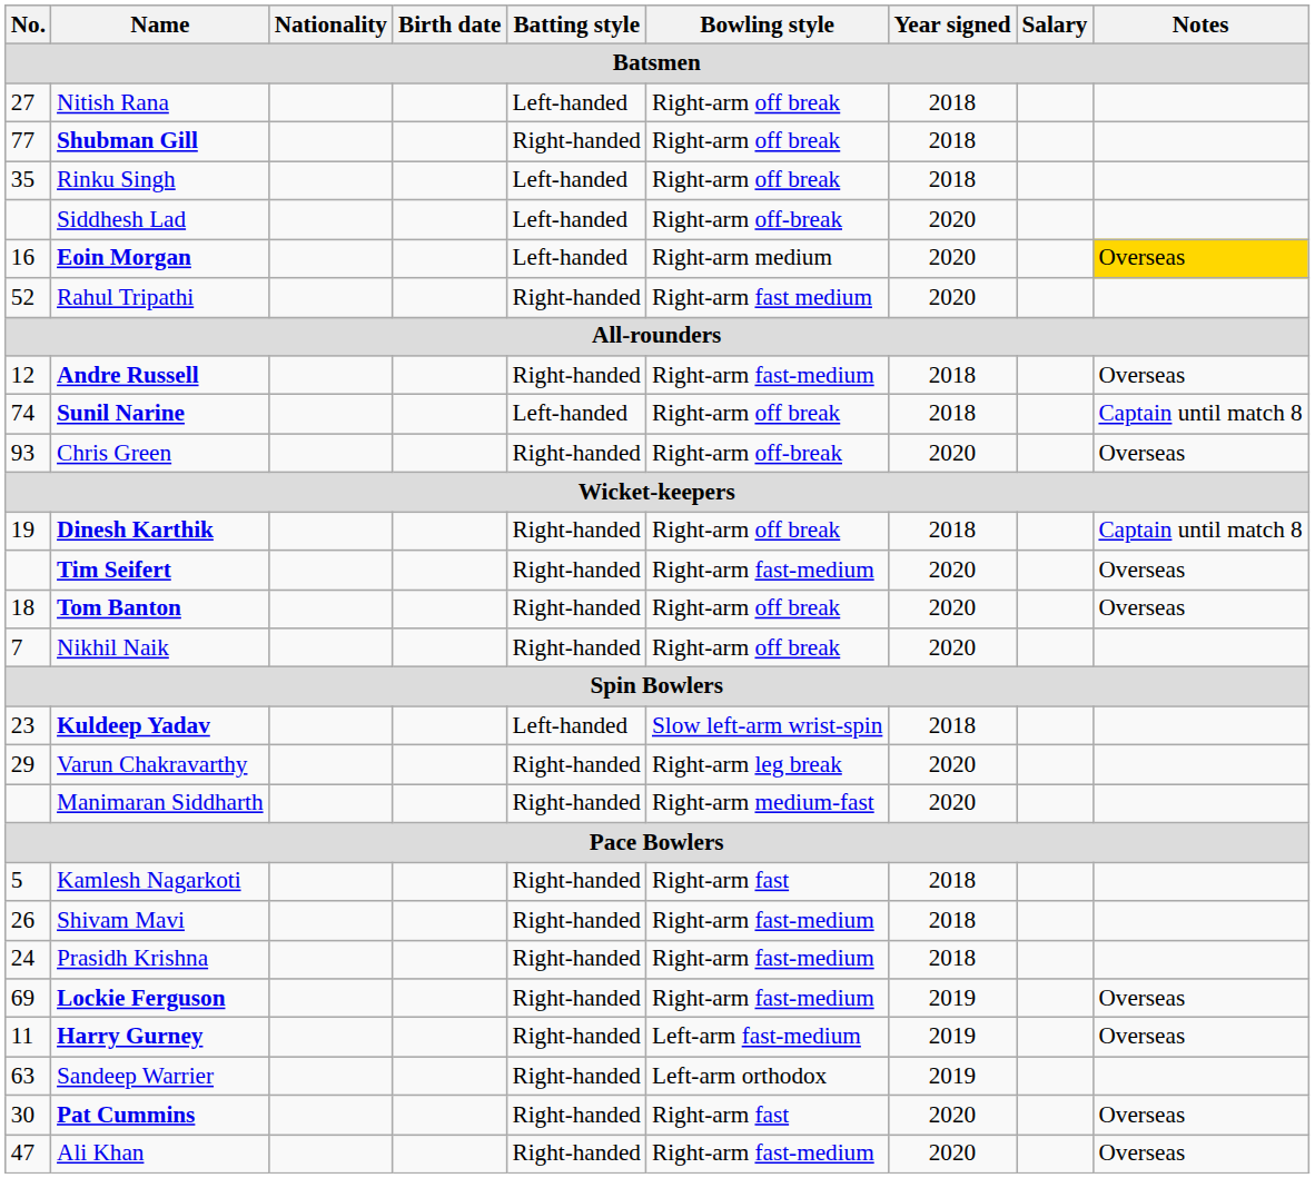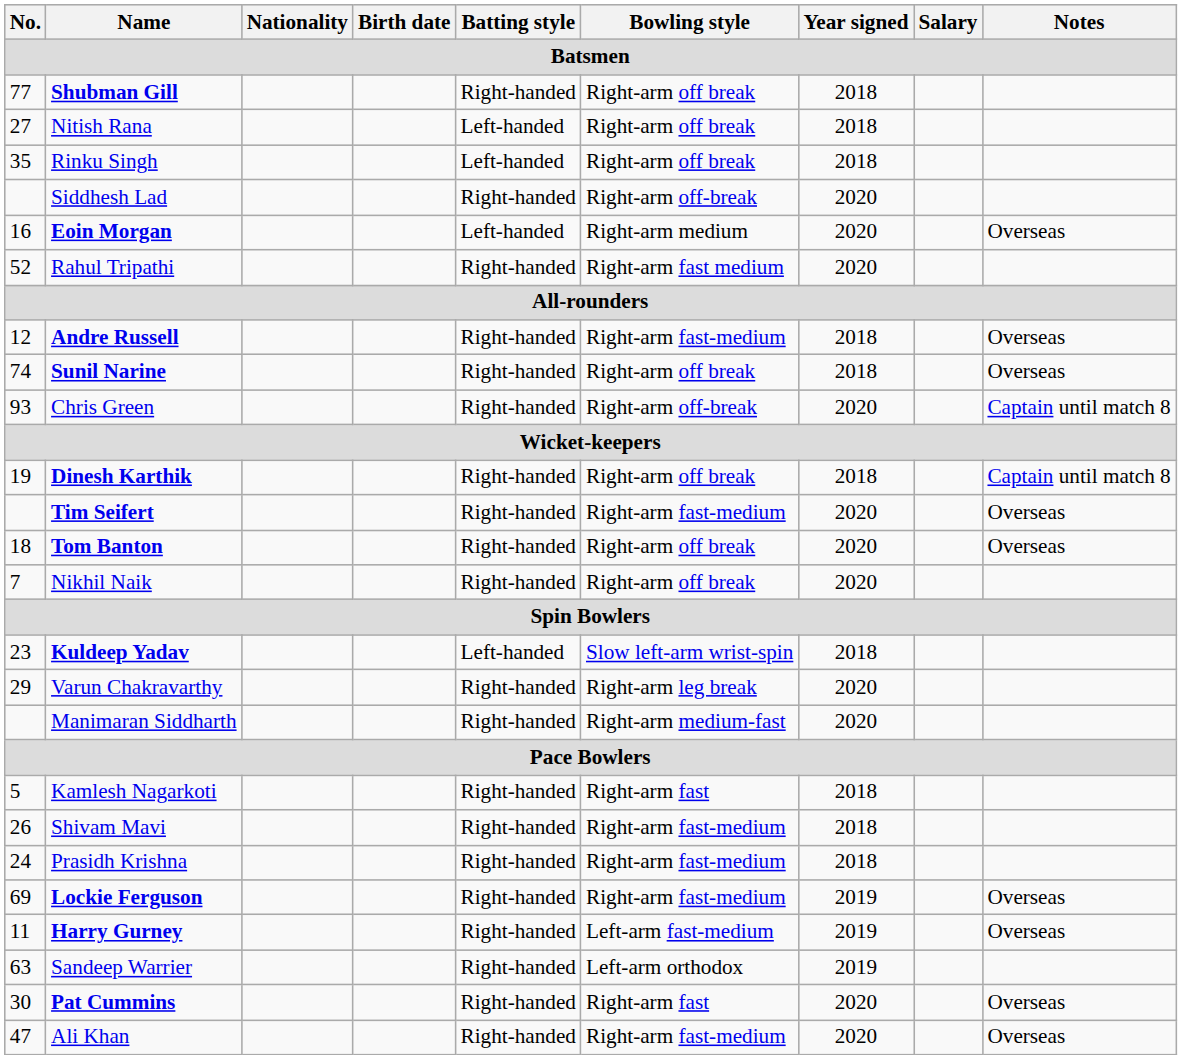rows swapped: Nitish Rana <-> Shubman Gill
Siddhesh Lad | Batting style: Left-handed -> Right-handed
Eoin Morgan | Notes: gold background -> no background
Sunil Narine | Batting style: Left-handed -> Right-handed
Sunil Narine | Notes: Captain until match 8 -> Overseas
Chris Green | Notes: Overseas -> Captain until match 8
